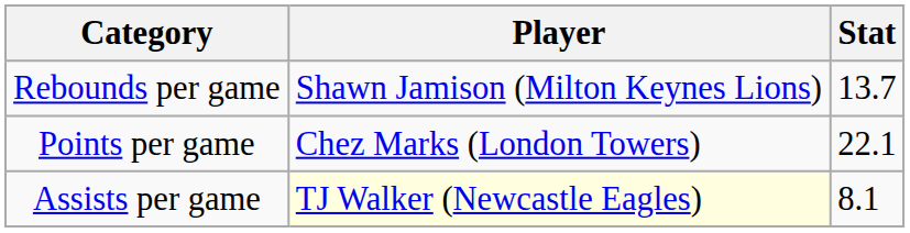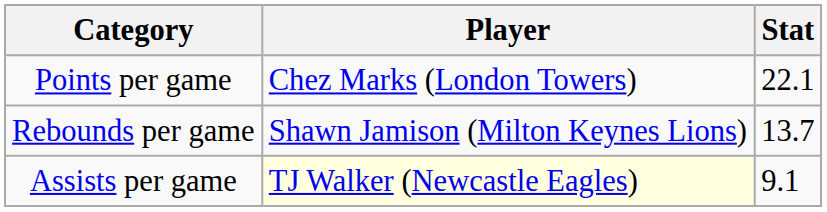rows swapped: Points per game <-> Rebounds per game
Assists per game | Stat: 8.1 -> 9.1
